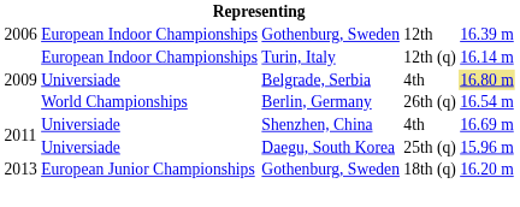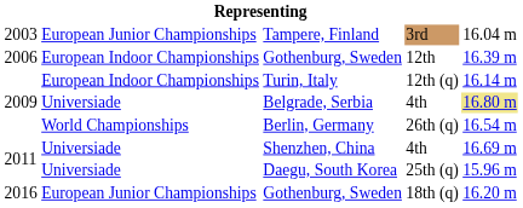+ row: 2003 | European Junior Championships | Tampere, Finland | 3rd | 16.04 m
Gothenburg, Sweden / 18th (q) | column 1: 2013 -> 2016
